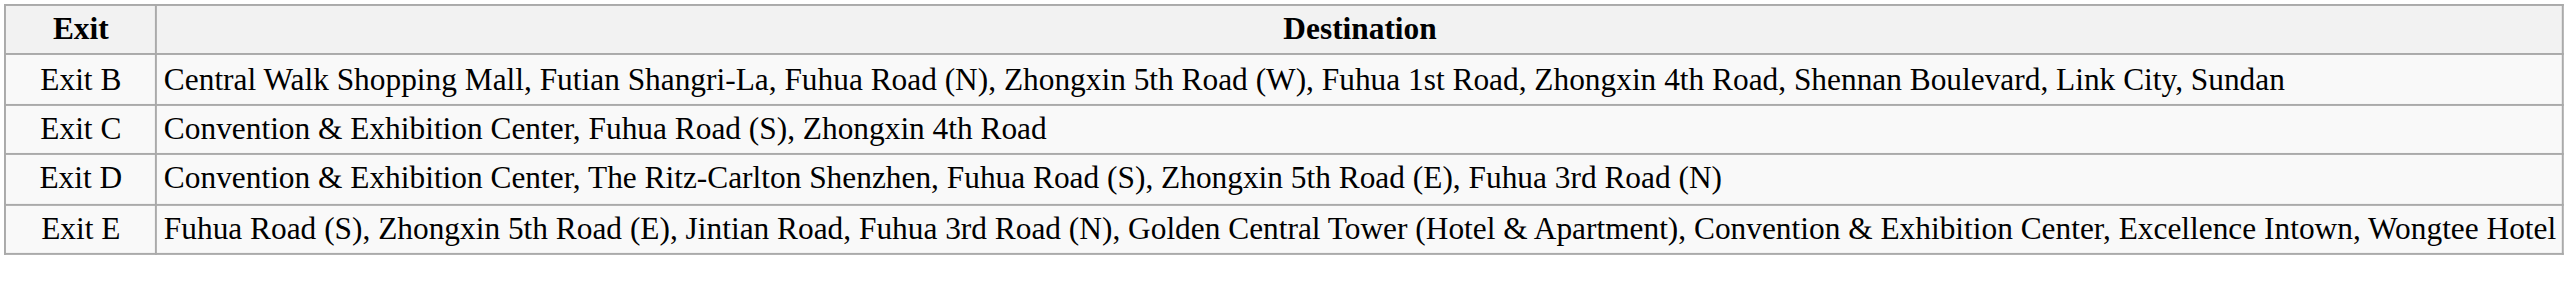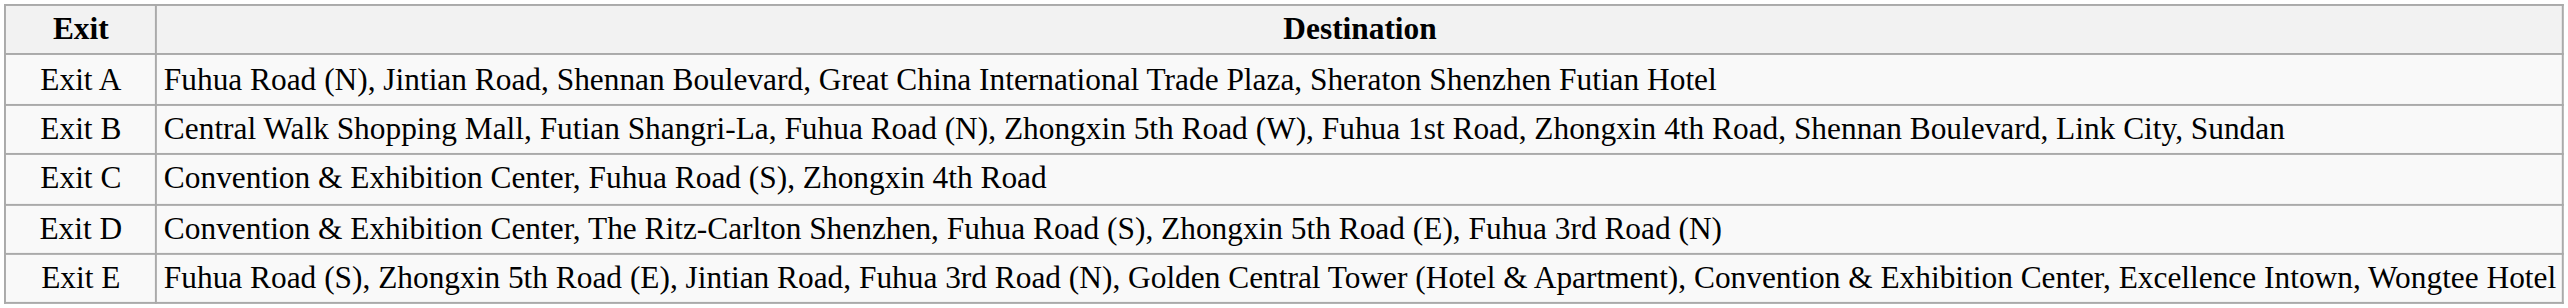+ row: Exit A | Fuhua Road (N), Jintian Road, Shennan Boulevard, Great China International Trade Plaza, Sheraton Shenzhen Futian Hotel
